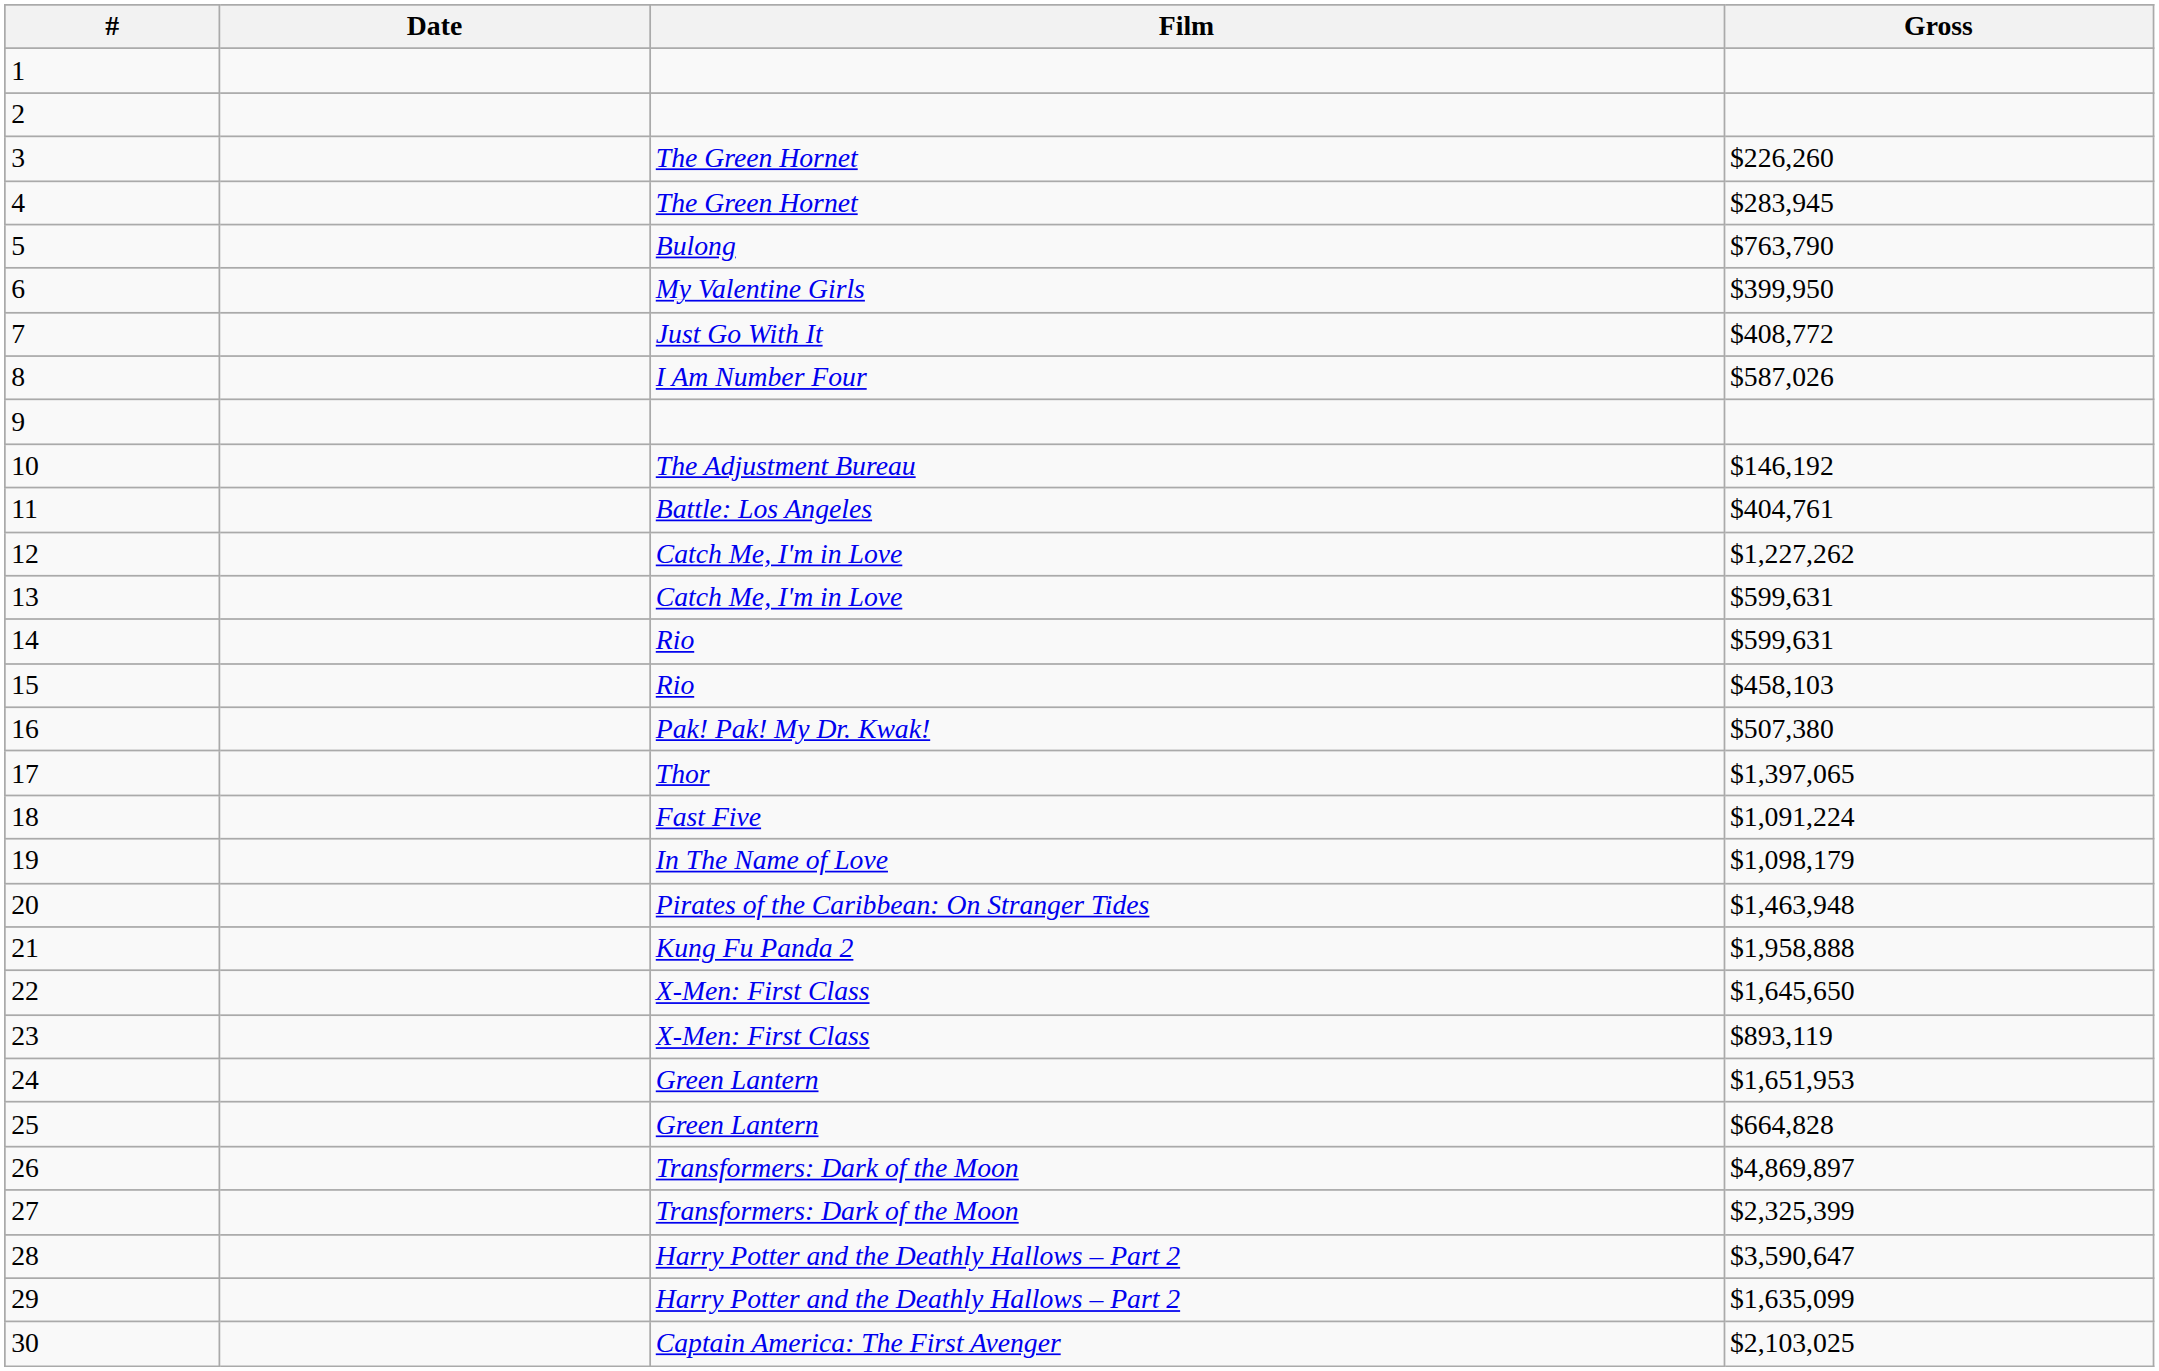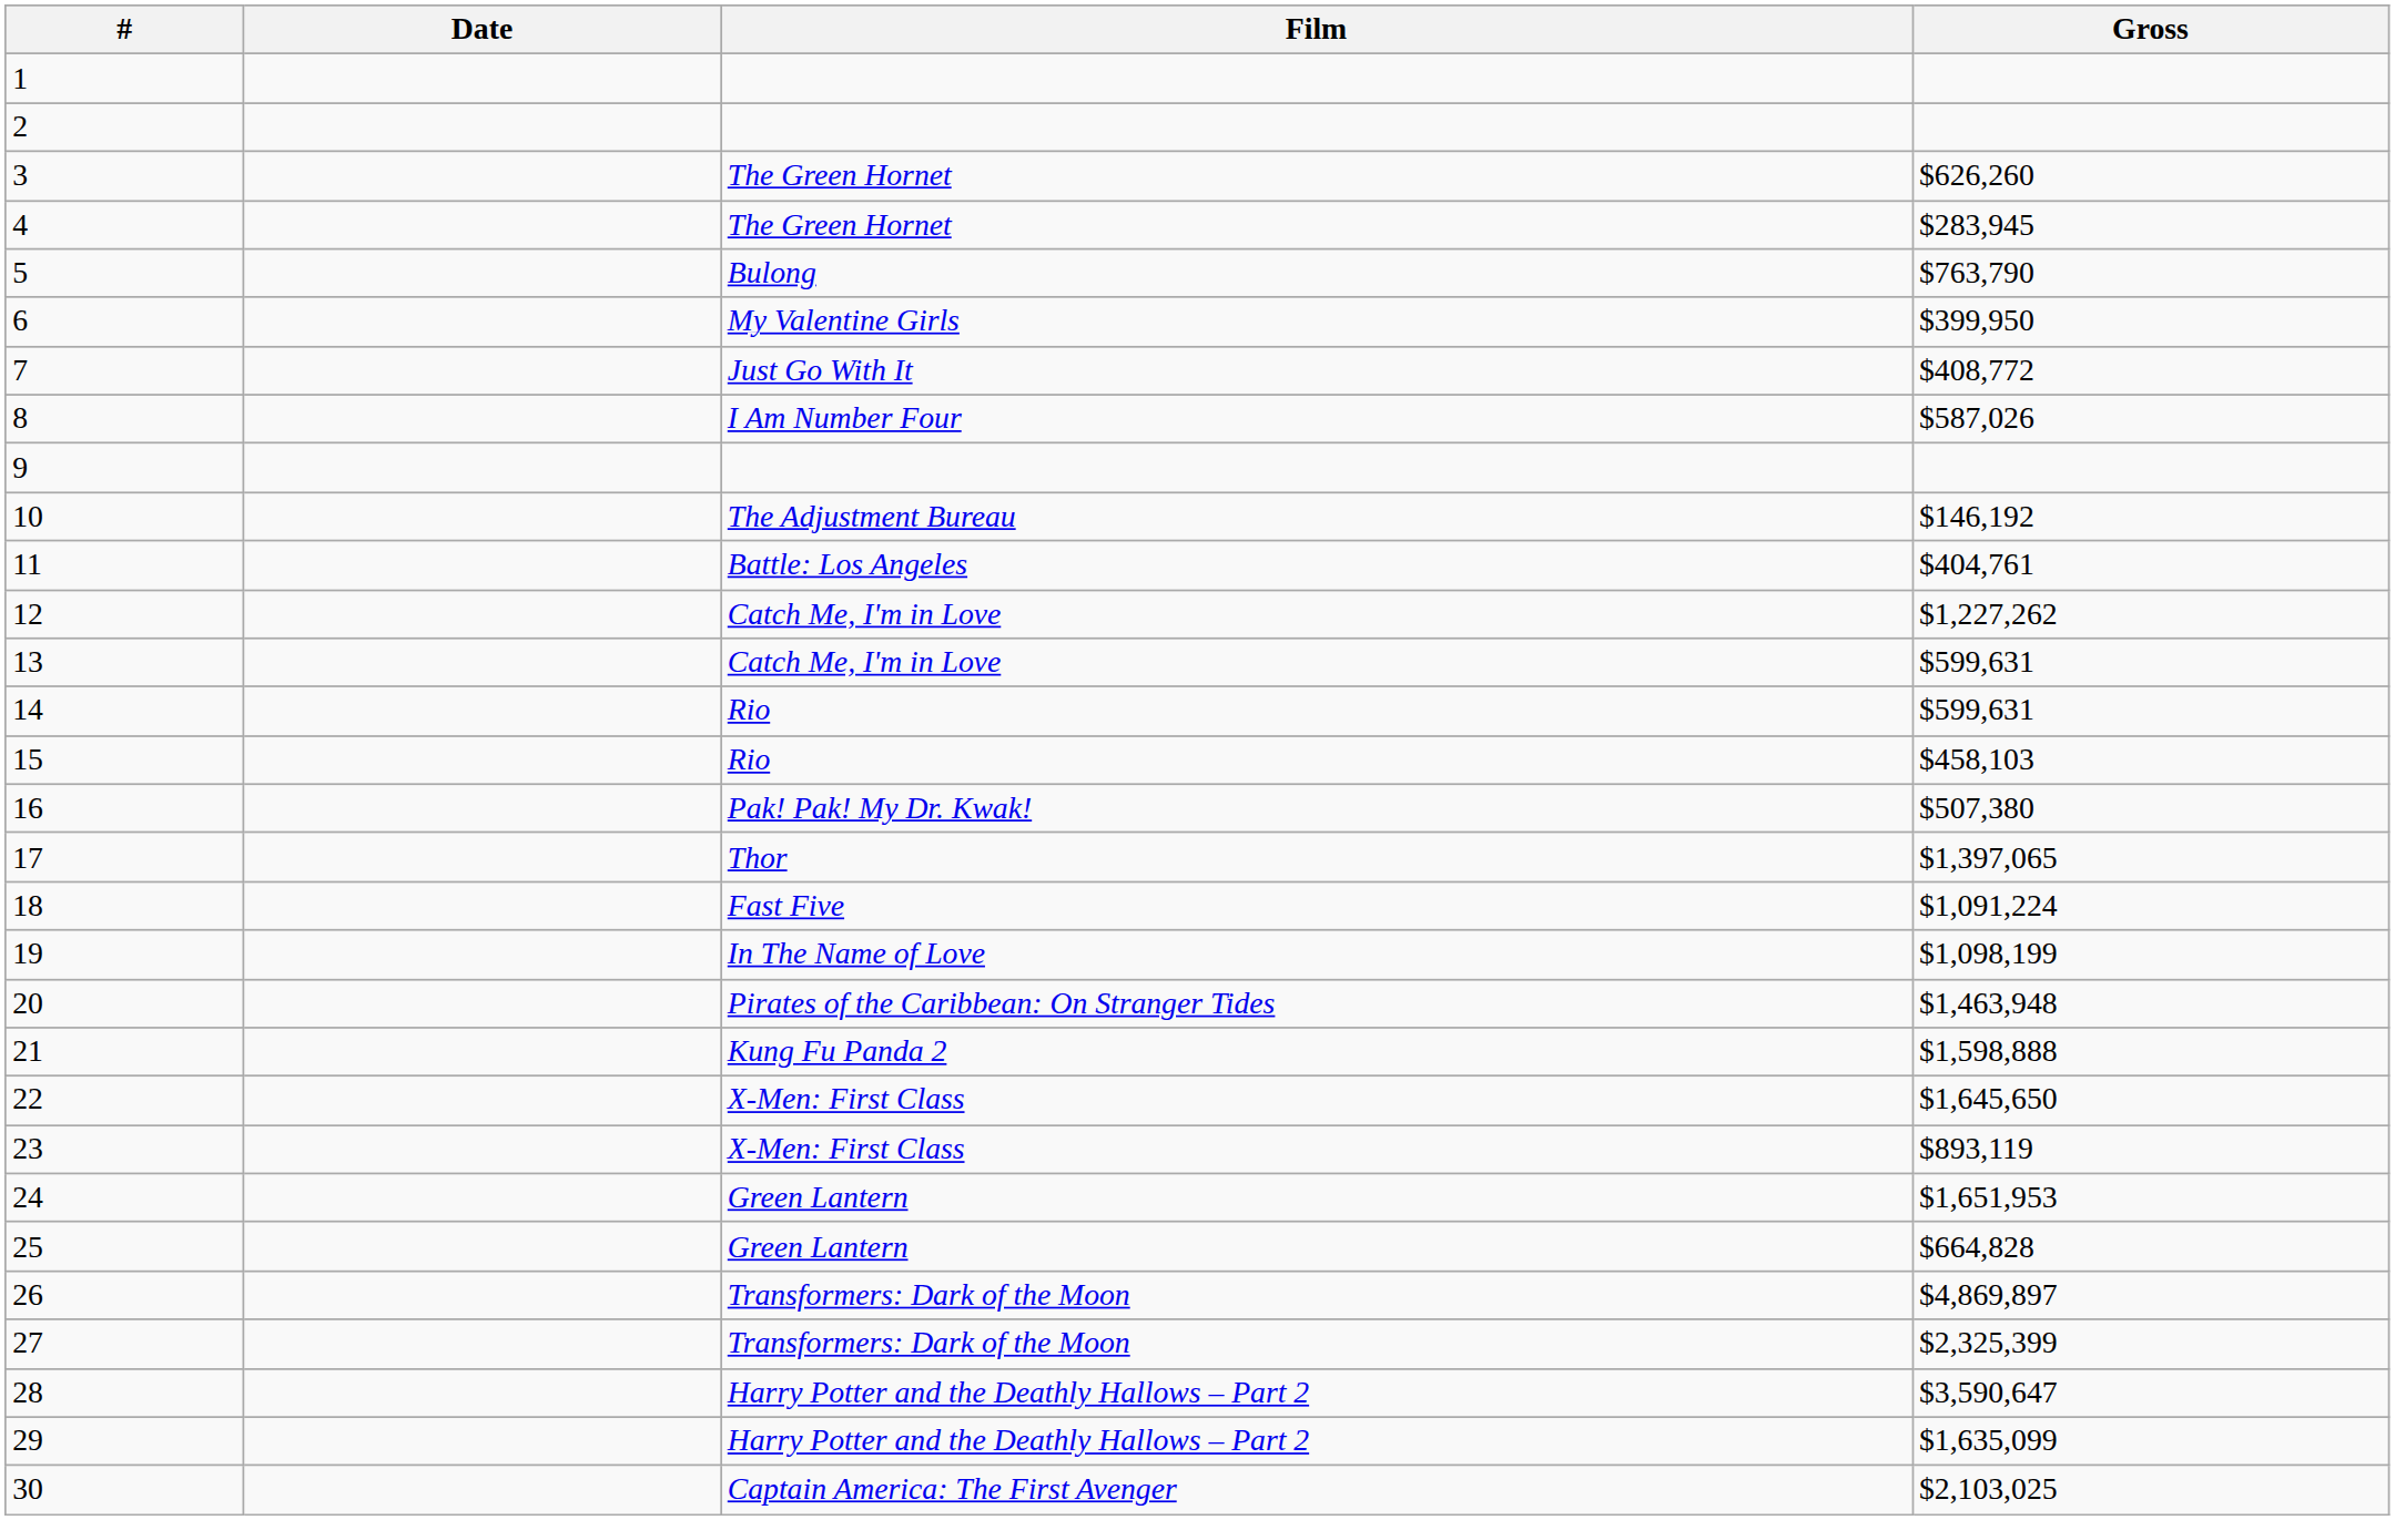3 | Gross: $226,260 -> $626,260
19 | Gross: $1,098,179 -> $1,098,199
21 | Gross: $1,958,888 -> $1,598,888
